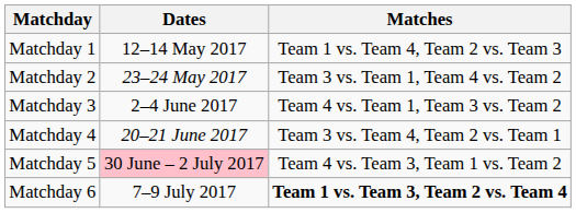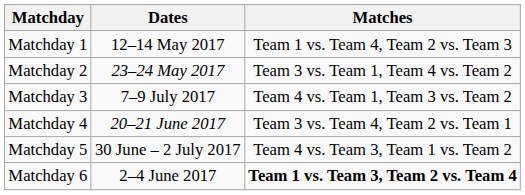Matchday 3 | Dates: 2–4 June 2017 -> 7–9 July 2017
Matchday 5 | Dates: pink background -> no background
Matchday 6 | Dates: 7–9 July 2017 -> 2–4 June 2017
